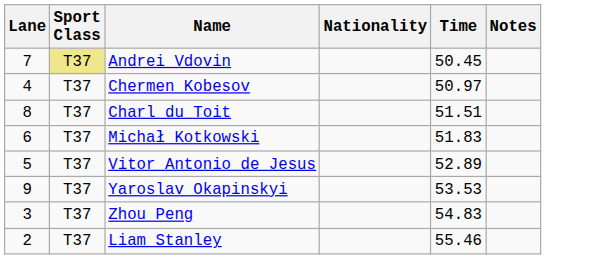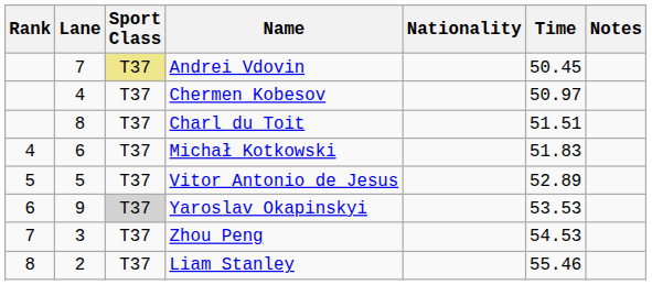+ column: Rank | 4 | 5 | 6 | 7 | 8
Yaroslav Okapinskyi | Sport Class: no background -> lightgrey background
Zhou Peng | Time: 54.83 -> 54.53
